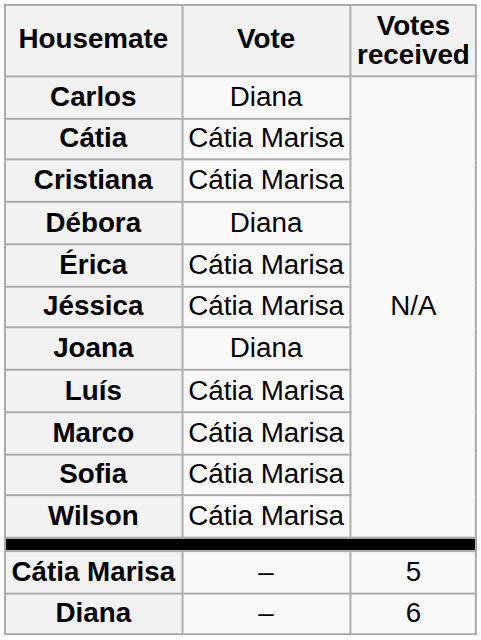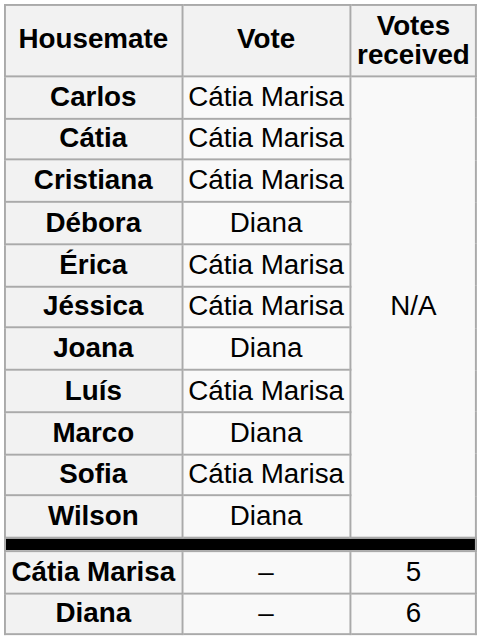Carlos | Vote: Diana -> Cátia Marisa
Marco | Vote: Cátia Marisa -> Diana
Wilson | Vote: Cátia Marisa -> Diana
